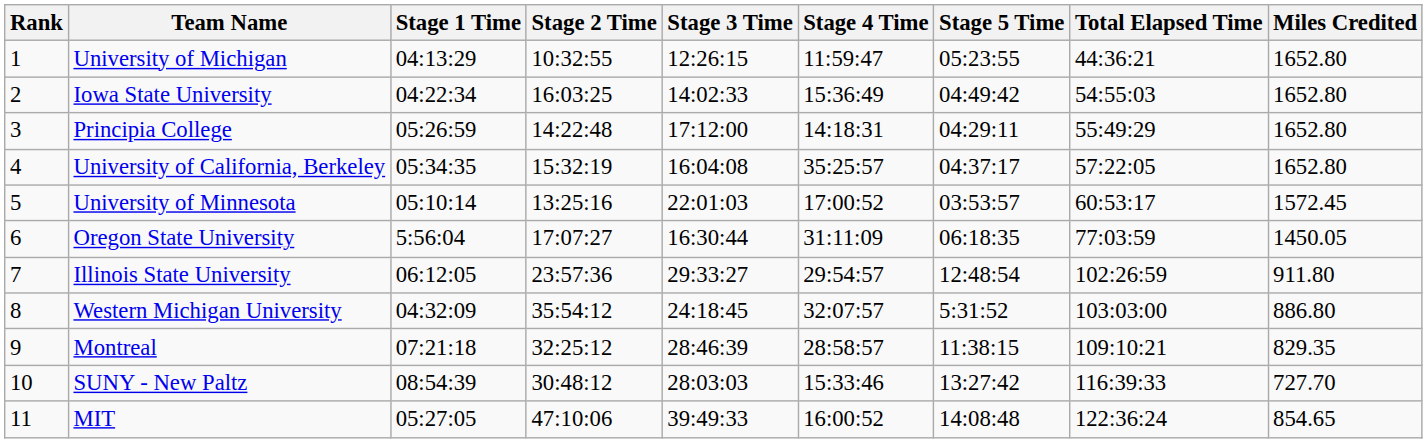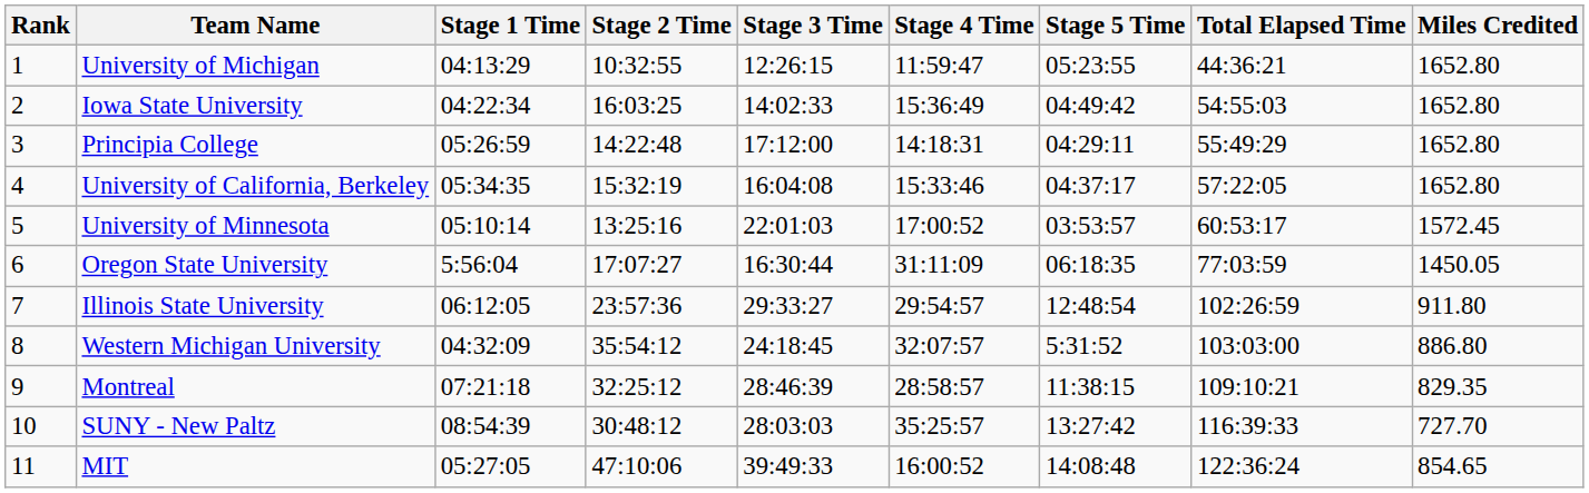University of California, Berkeley | Stage 4 Time: 35:25:57 -> 15:33:46
SUNY - New Paltz | Stage 4 Time: 15:33:46 -> 35:25:57
